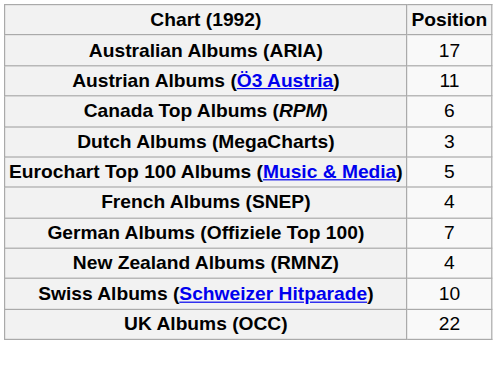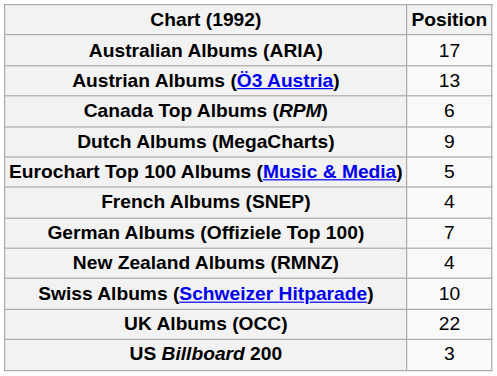Austrian Albums (Ö3 Austria) | Position: 11 -> 13
Dutch Albums (MegaCharts) | Position: 3 -> 9
+ row: US Billboard 200 | 3
